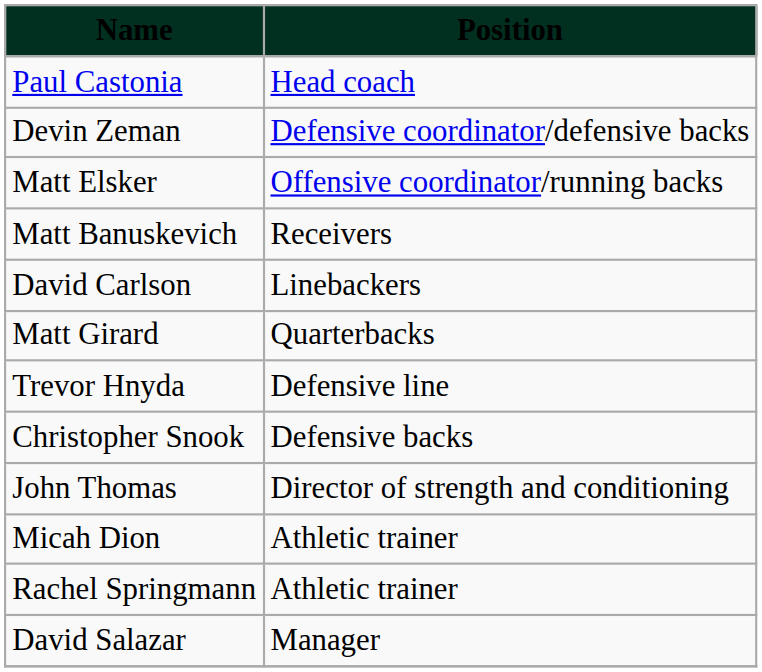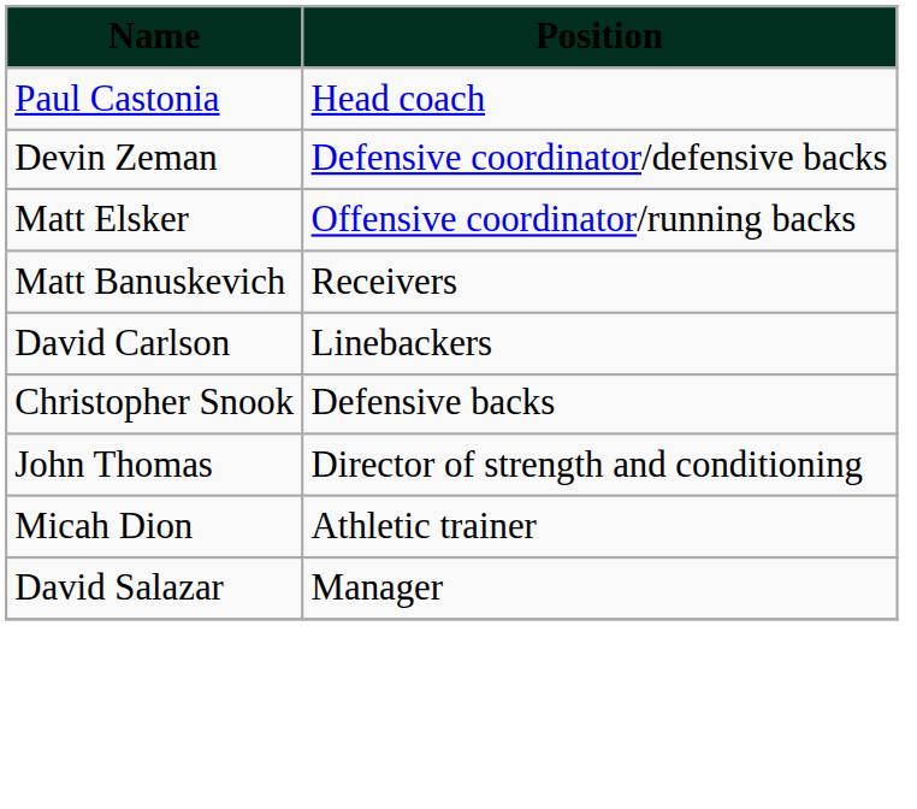- row: Matt Girard | Quarterbacks
- row: Trevor Hnyda | Defensive line
- row: Rachel Springmann | Athletic trainer
